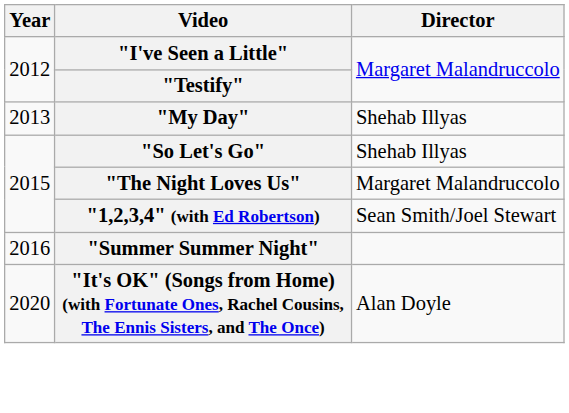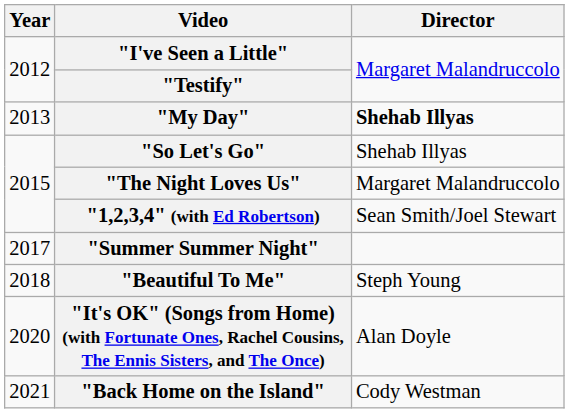"My Day" | Director: normal -> bold
"Summer Summer Night" | Year: 2016 -> 2017
+ row: 2018 | "Beautiful To Me" | Steph Young
+ row: 2021 | "Back Home on the Island" | Cody Westman
